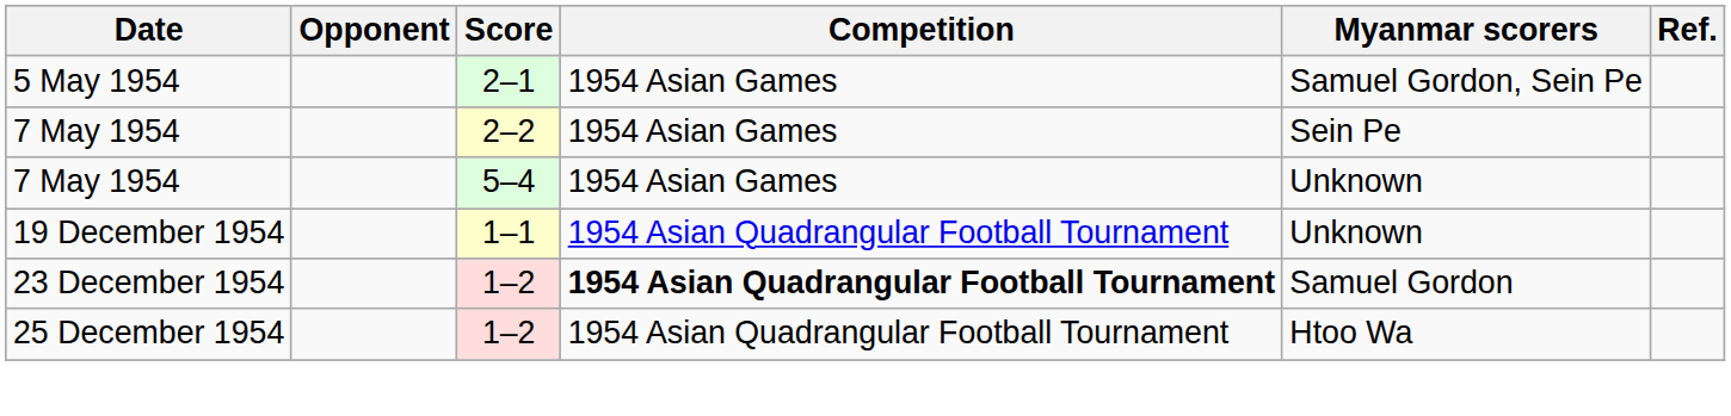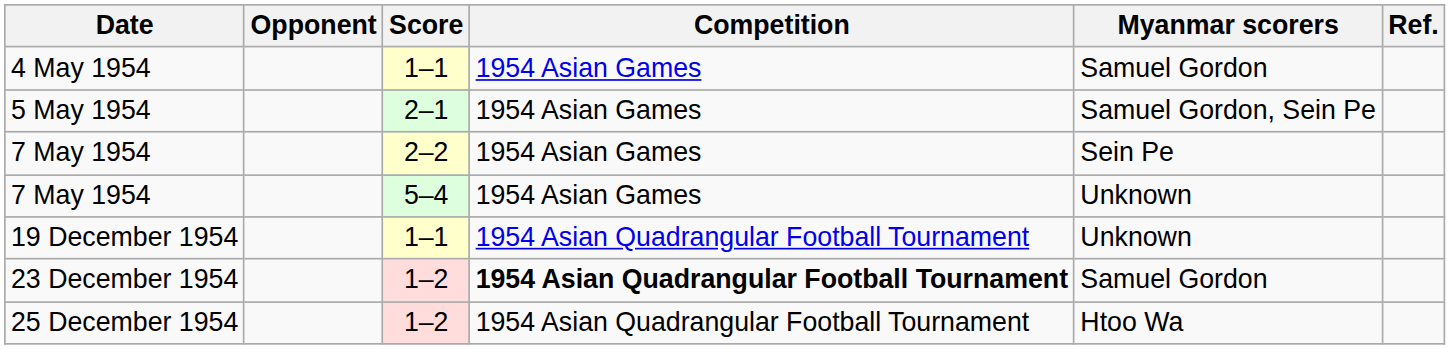+ row: 4 May 1954 | 1–1 | 1954 Asian Games | Samuel Gordon
